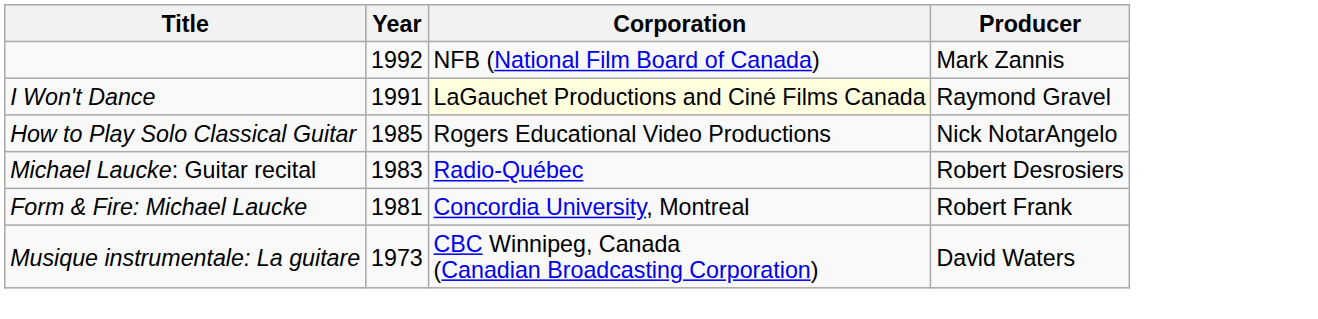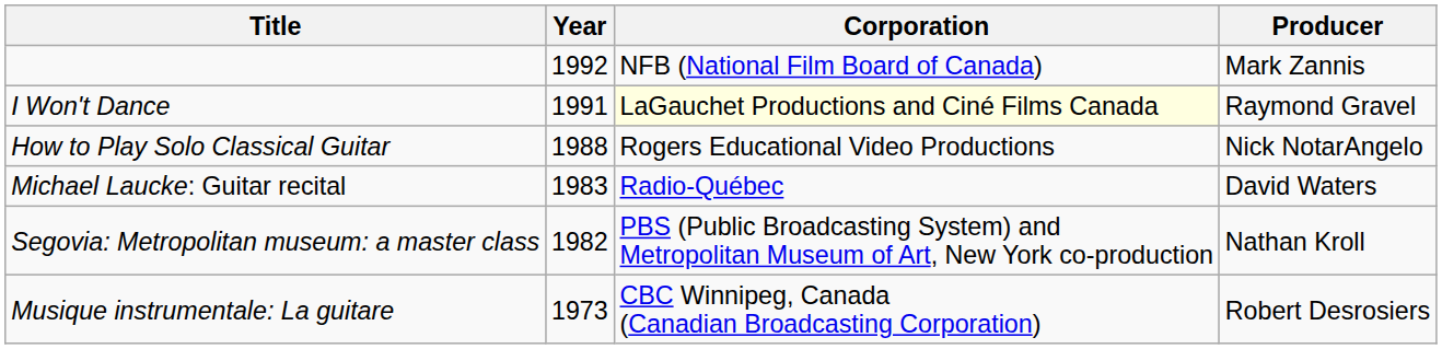How to Play Solo Classical Guitar | Year: 1985 -> 1988
Michael Laucke: Guitar recital | Producer: Robert Desrosiers -> David Waters
+ row: Segovia: Metropolitan museum: a master class | 1982 | PBS (Public Broadcasting System) and Metropolitan Museum of Art, New York co-production | Nathan Kroll
- row: Form & Fire: Michael Laucke | 1981 | Concordia University, Montreal | Robert Frank
Musique instrumentale: La guitare | Producer: David Waters -> Robert Desrosiers
